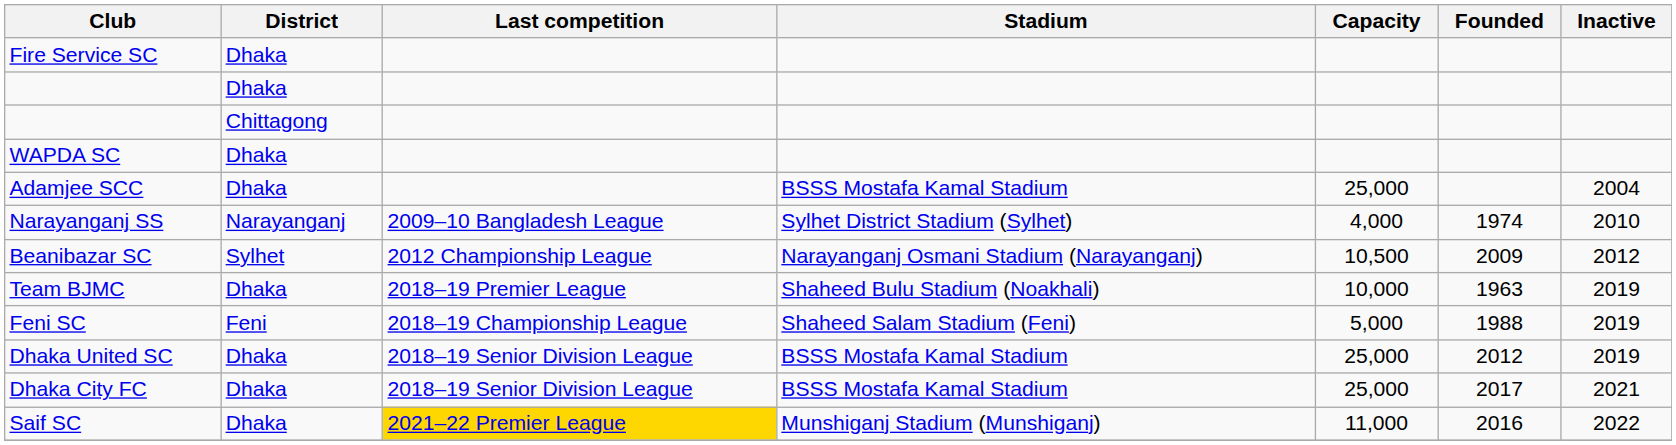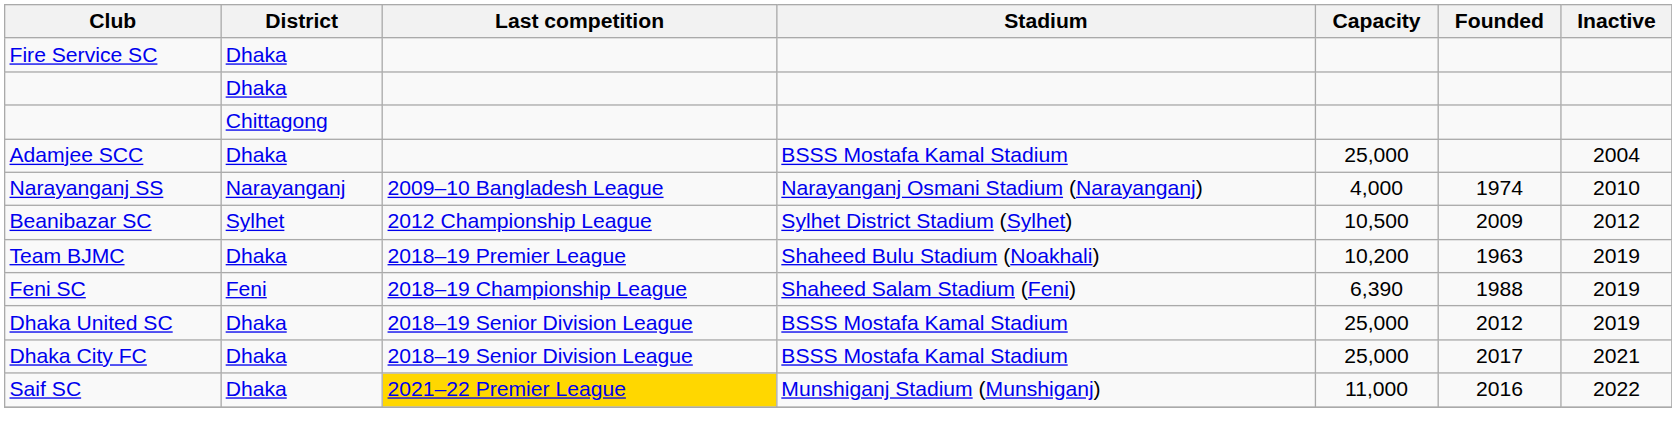- row: WAPDA SC | Dhaka
Narayanganj SS | Stadium: Sylhet District Stadium (Sylhet) -> Narayanganj Osmani Stadium (Narayanganj)
Beanibazar SC | Stadium: Narayanganj Osmani Stadium (Narayanganj) -> Sylhet District Stadium (Sylhet)
Team BJMC | Capacity: 10,000 -> 10,200
Feni SC | Capacity: 5,000 -> 6,390
